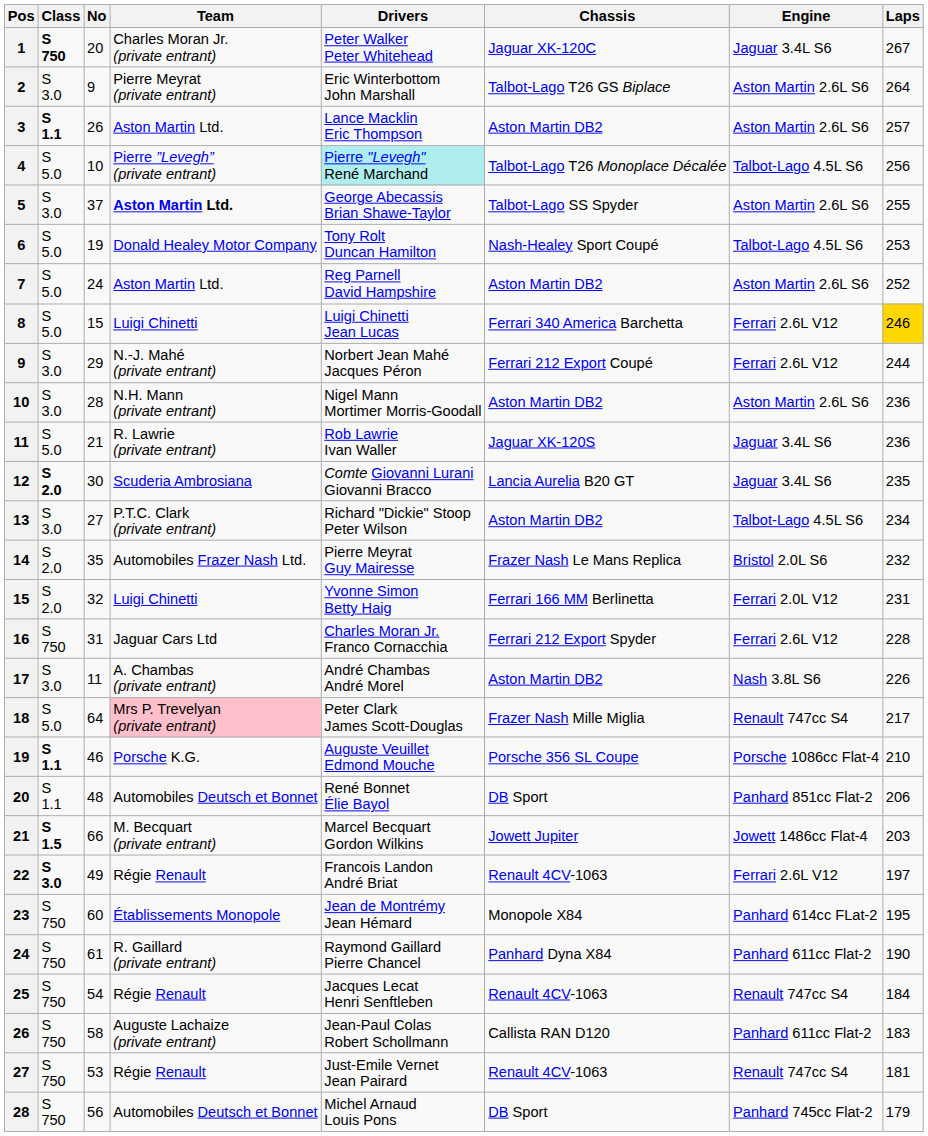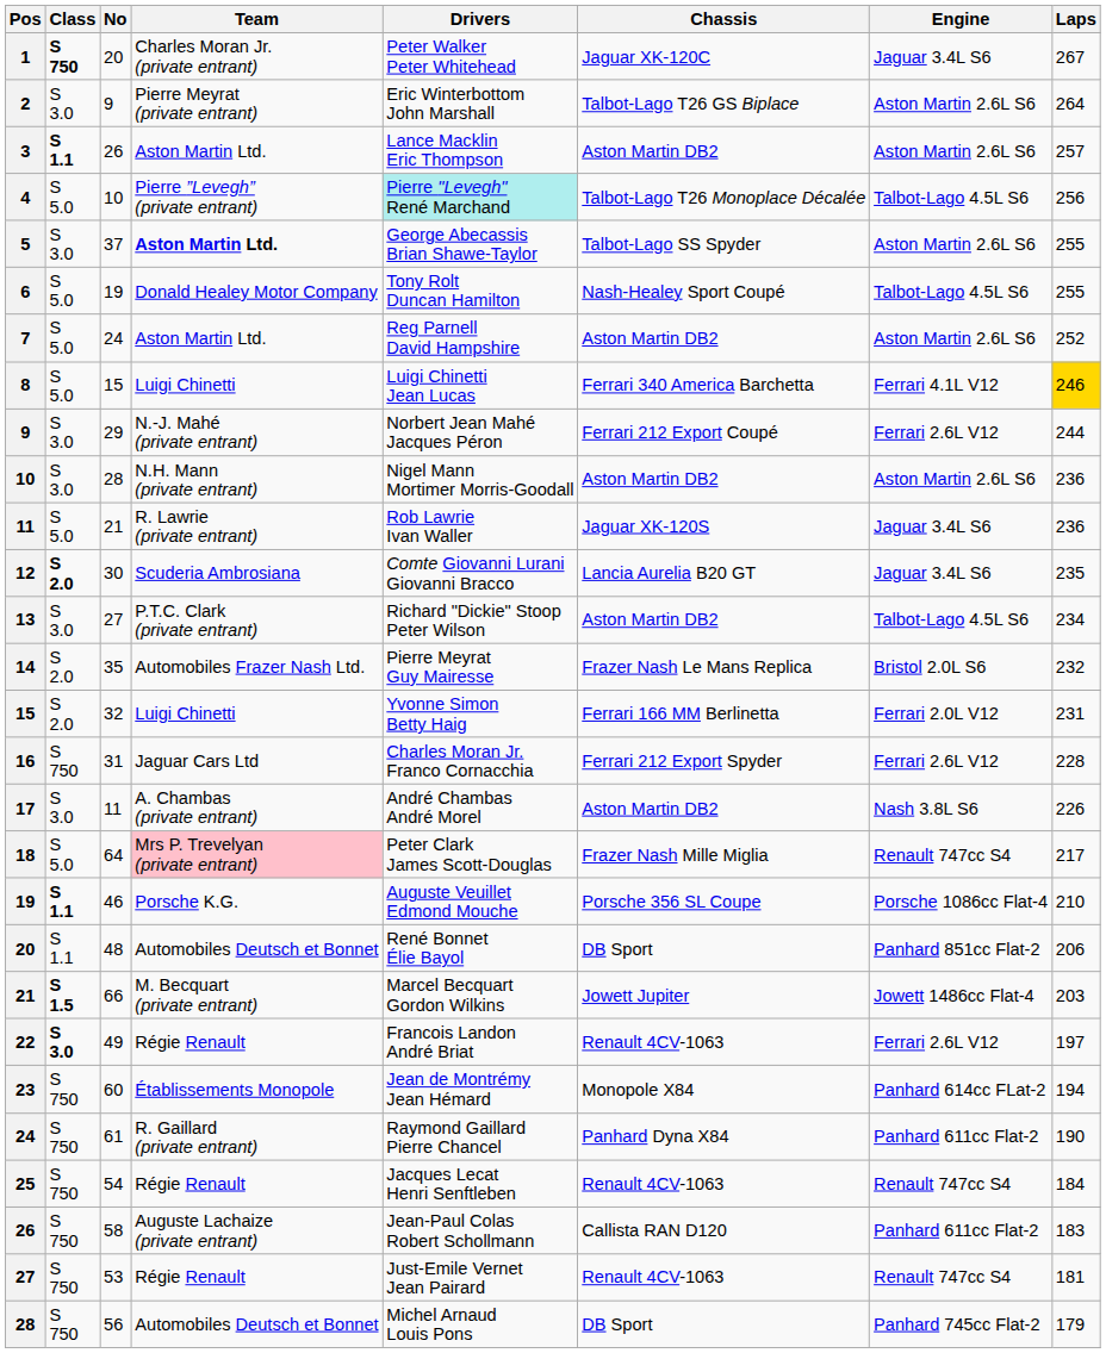6 | Laps: 253 -> 255
8 | Engine: Ferrari 2.6L V12 -> Ferrari 4.1L V12
23 | Laps: 195 -> 194
